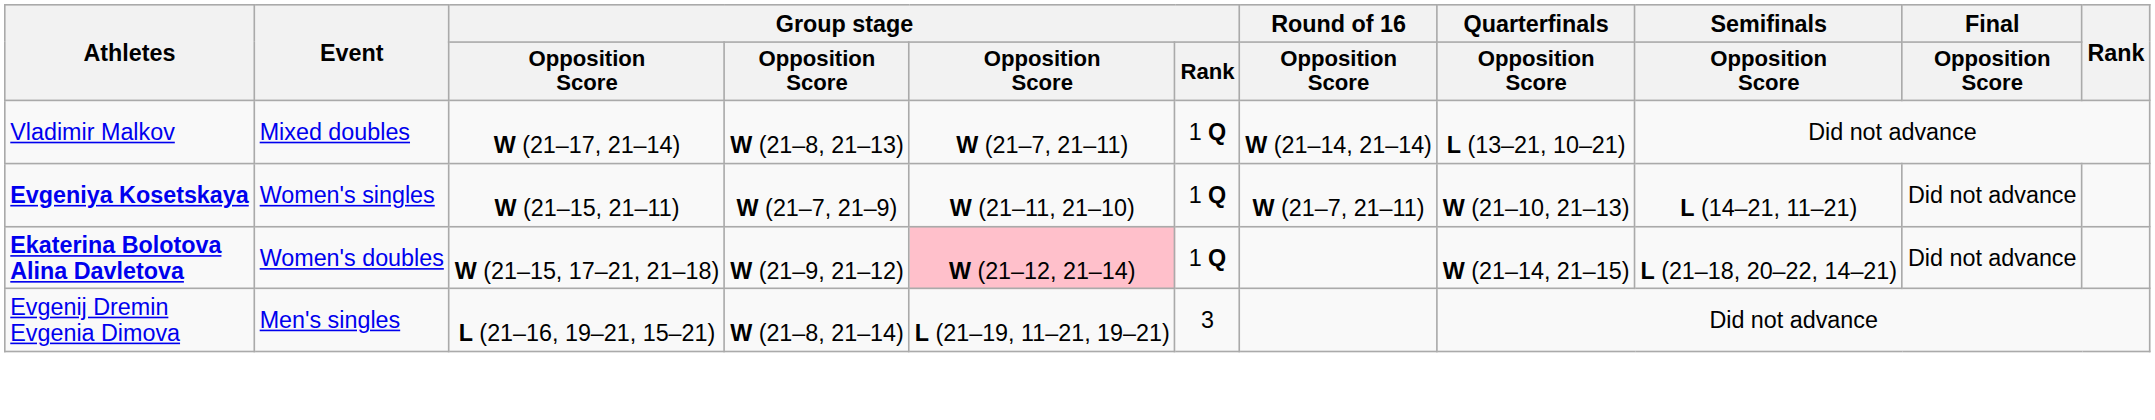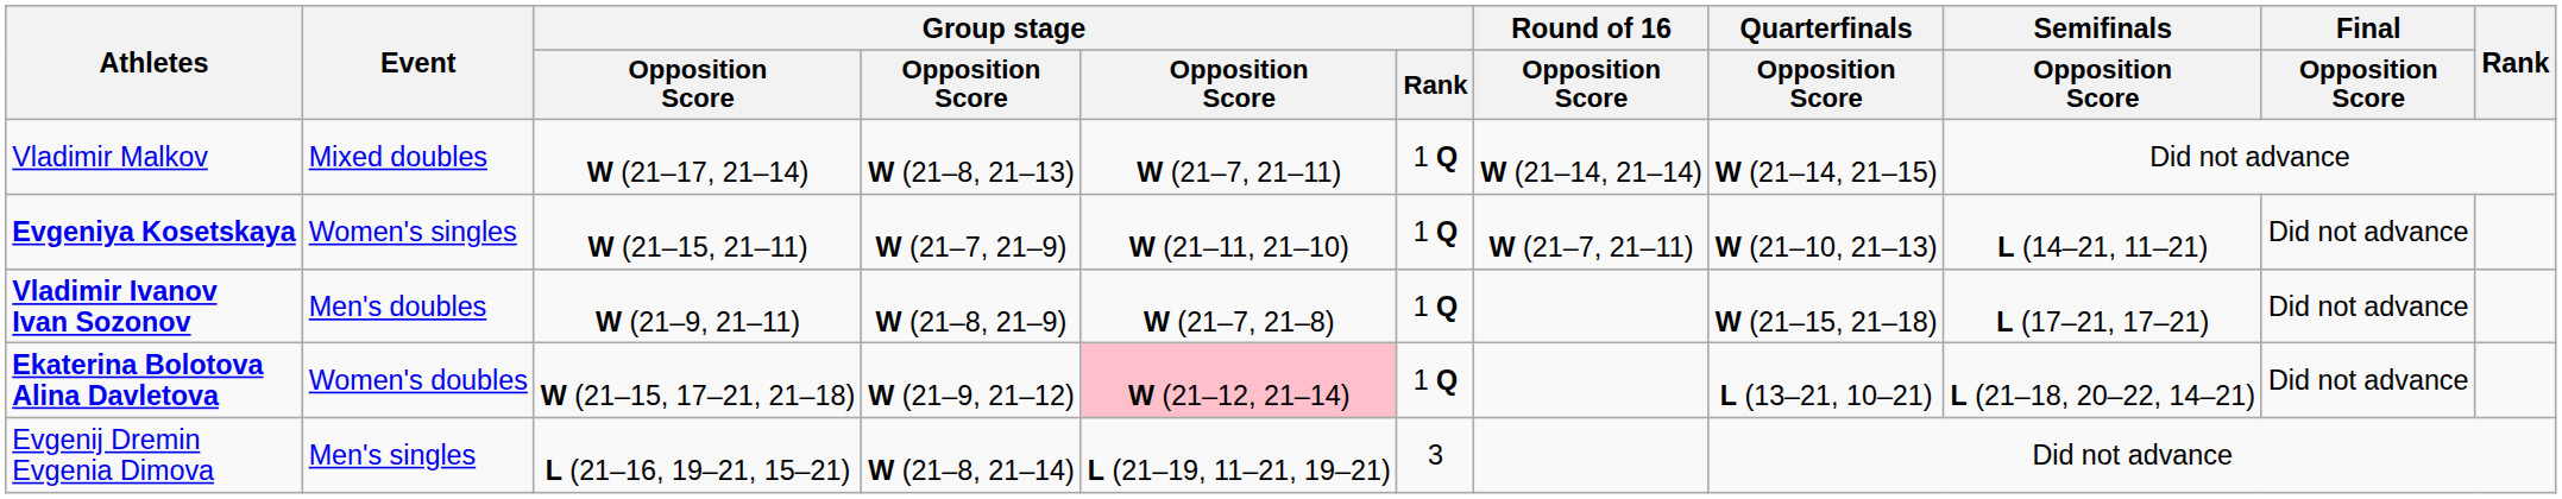Vladimir Malkov | Quarterfinals / Opposition Score: L (13–21, 10–21) -> W (21–14, 21–15)
+ row: Vladimir Ivanov Ivan Sozonov | Men's doubles | W (21–9, 21–11) | W (21–8, 21–9) | W (21–7, 21–8) | 1 Q | W (21–15, 21–18) | L (17–21, 17–21) | Did not advance
Ekaterina Bolotova Alina Davletova | Quarterfinals / Opposition Score: W (21–14, 21–15) -> L (13–21, 10–21)
